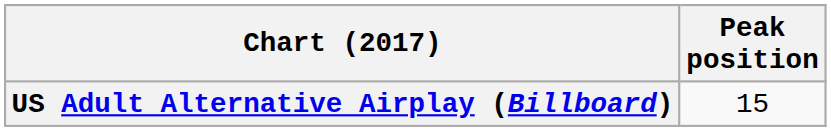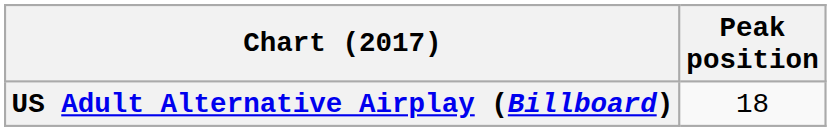US Adult Alternative Airplay (Billboard) | Peak position: 15 -> 18
